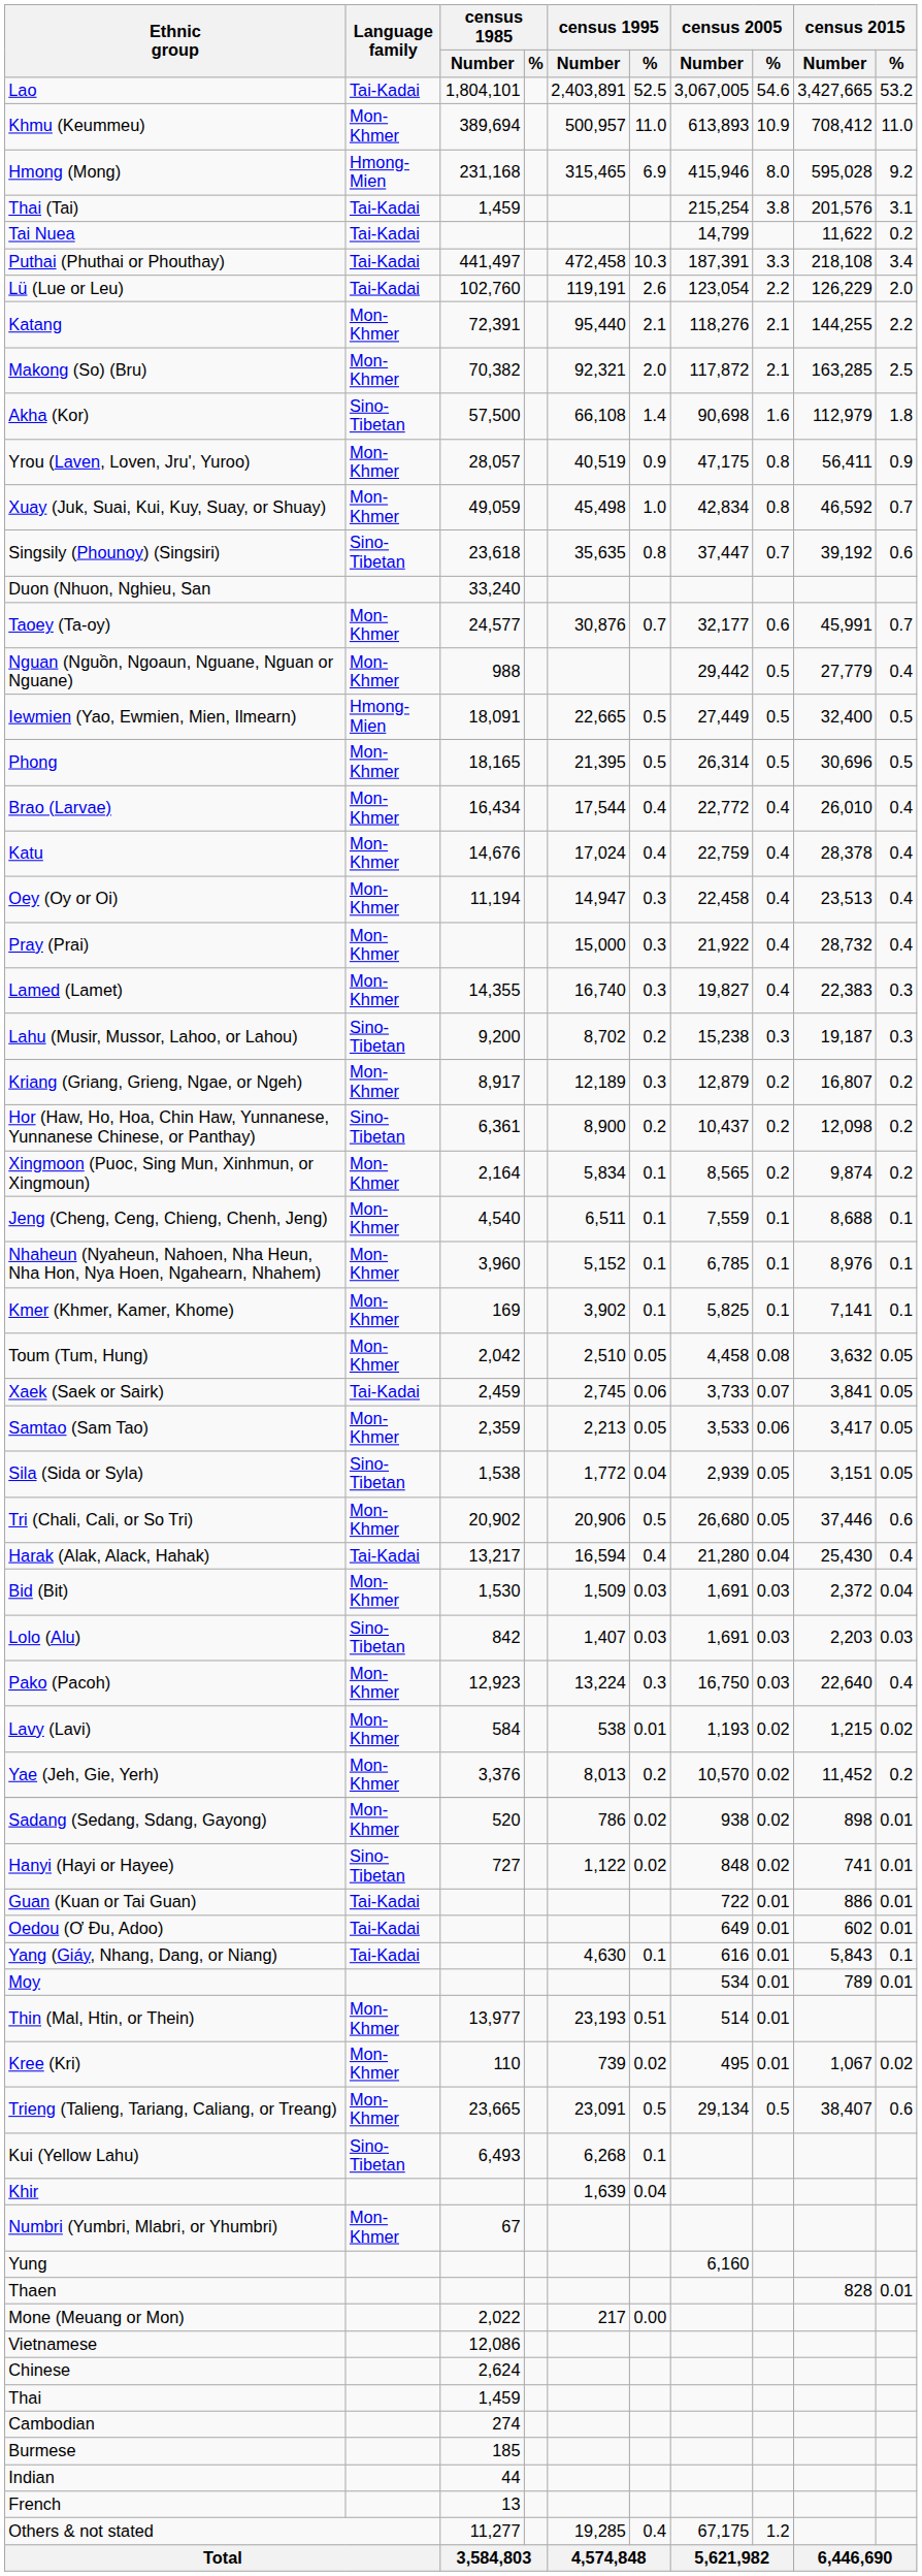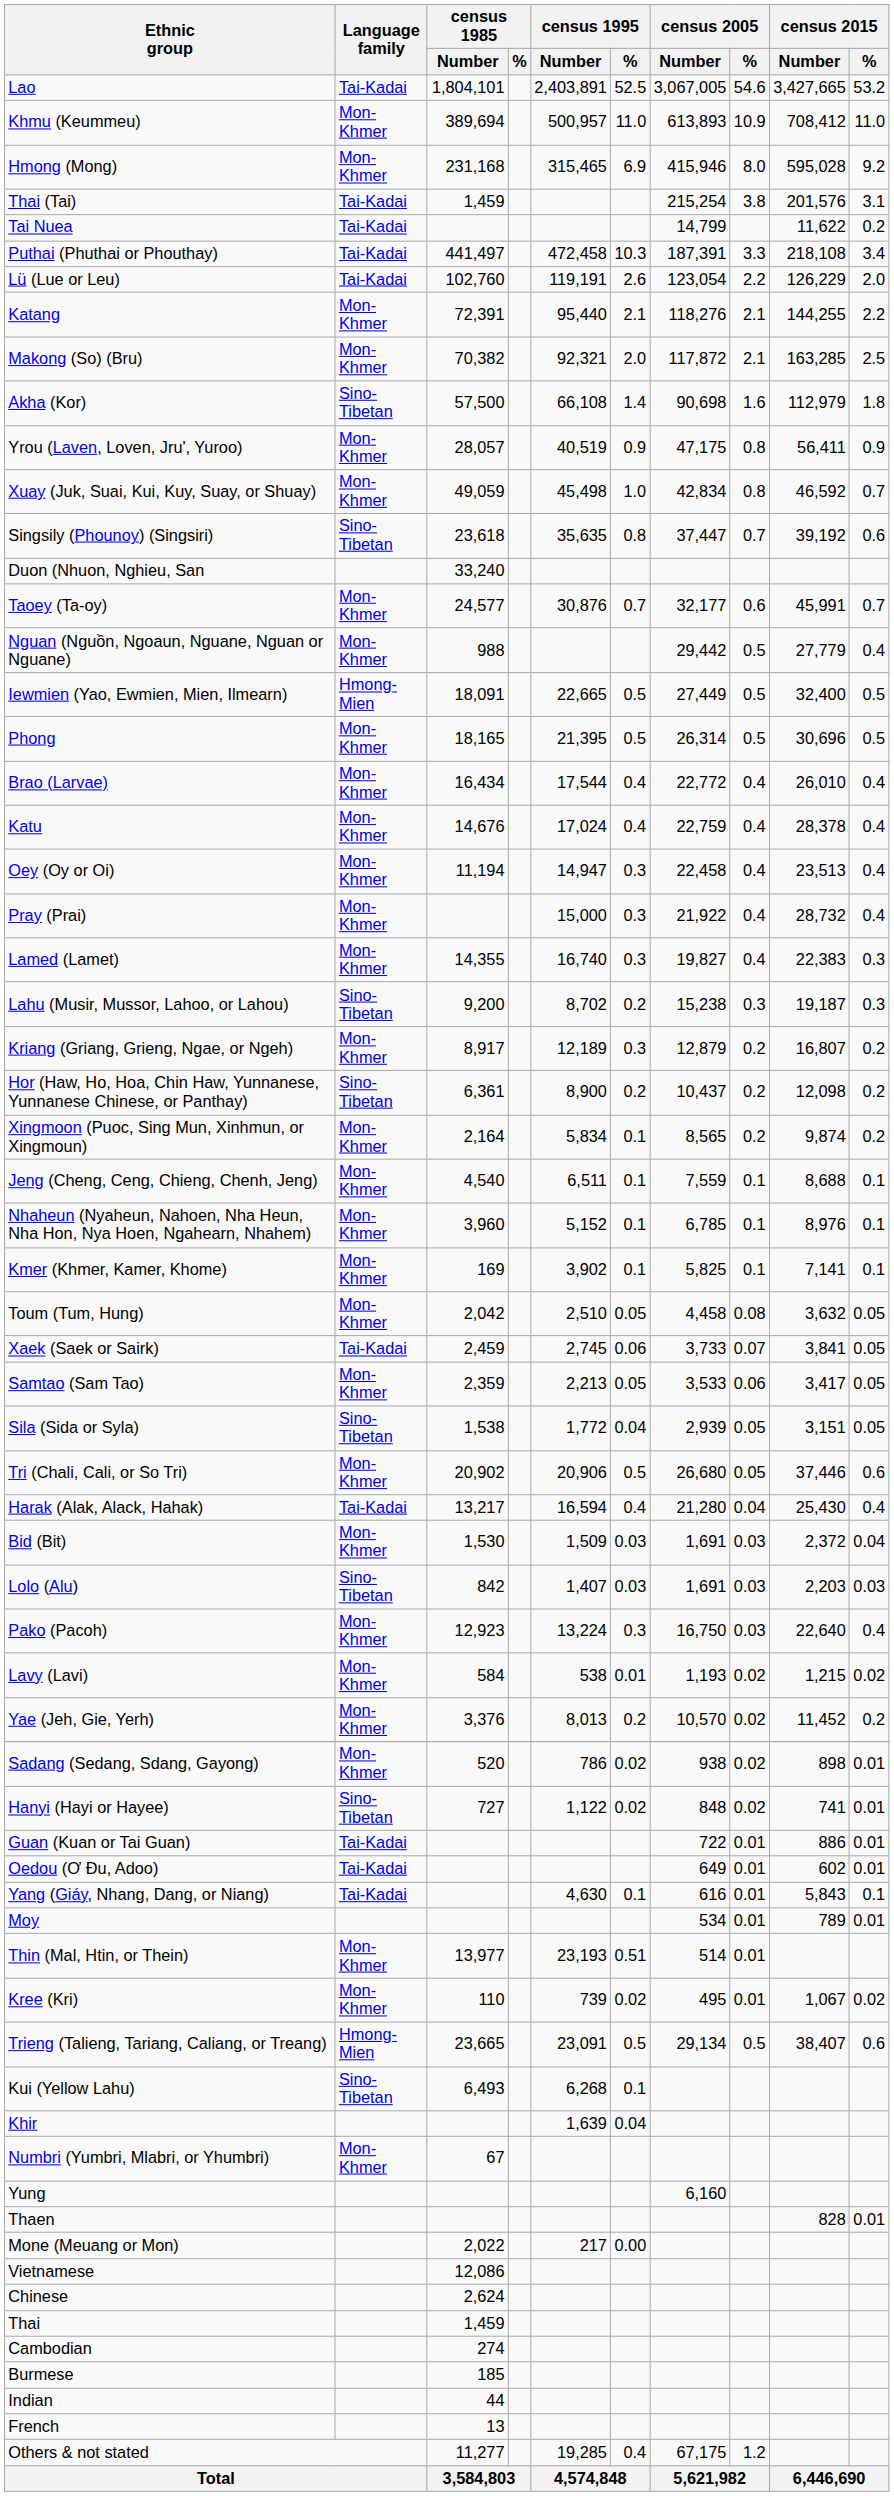Hmong (Mong) | Language family: Hmong-Mien -> Mon-Khmer
Trieng (Talieng, Tariang, Caliang, or Treang) | Language family: Mon-Khmer -> Hmong-Mien
